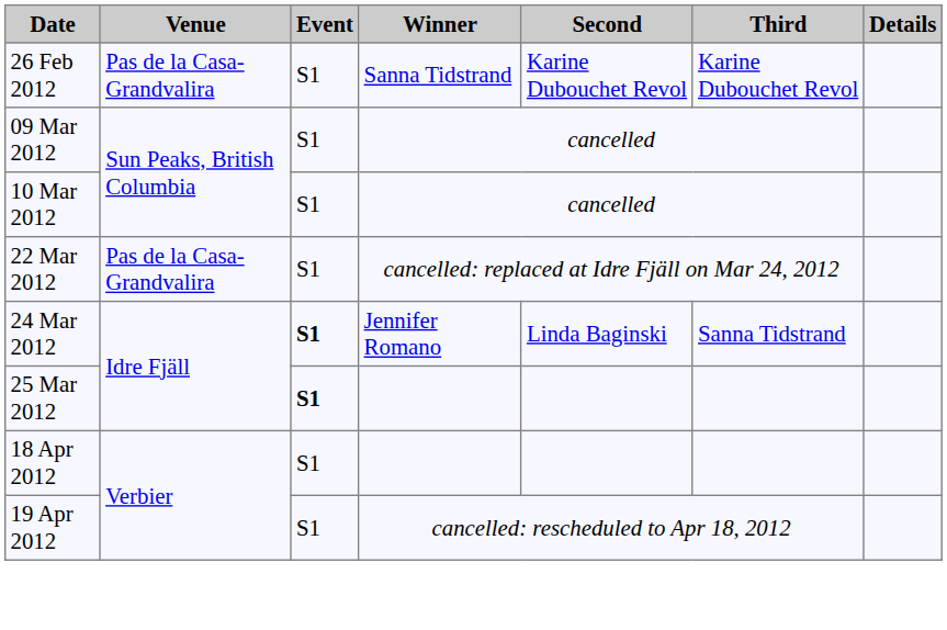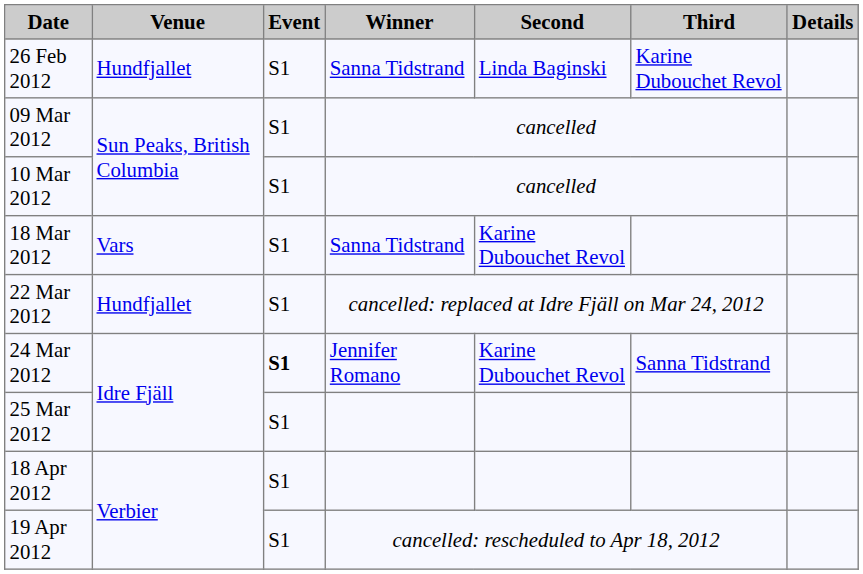26 Feb 2012 | Venue: Pas de la Casa-Grandvalira -> Hundfjallet
26 Feb 2012 | Second: Karine Dubouchet Revol -> Linda Baginski
+ row: 18 Mar 2012 | Vars | S1 | Sanna Tidstrand | Karine Dubouchet Revol
22 Mar 2012 | Venue: Pas de la Casa-Grandvalira -> Hundfjallet
24 Mar 2012 | Second: Linda Baginski -> Karine Dubouchet Revol
25 Mar 2012 | Event: bold -> normal
